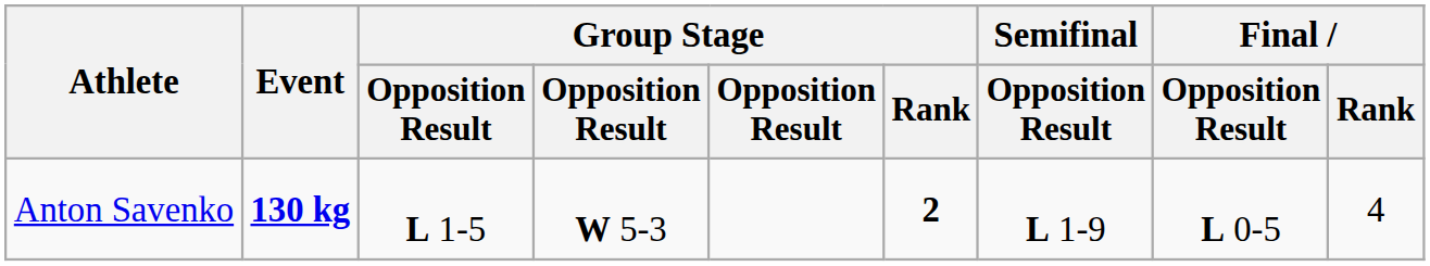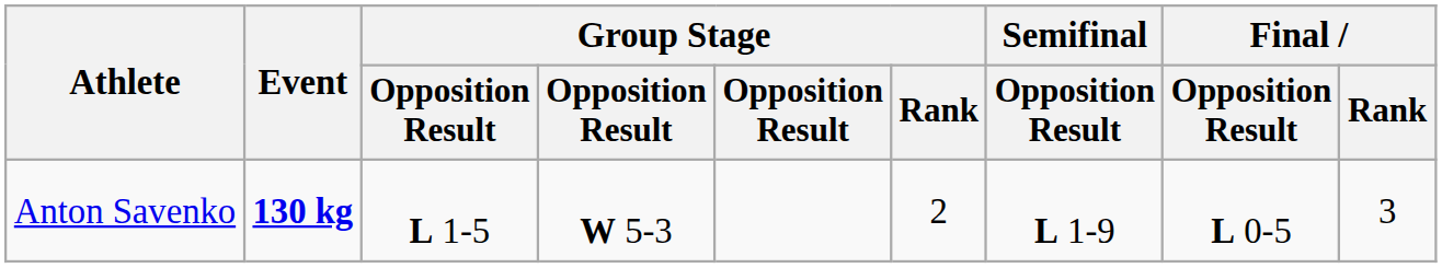Anton Savenko | Group Stage / Rank: bold -> normal
Anton Savenko | Final / Rank: 4 -> 3
